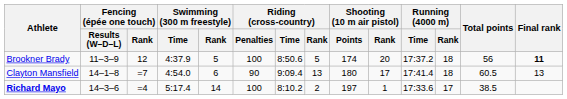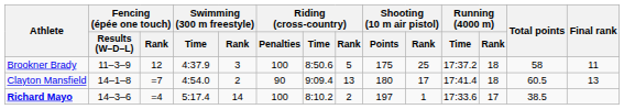Brookner Brady | Swimming (300 m freestyle) / Rank: 5 -> 3
Brookner Brady | Shooting (10 m air pistol) / Points: 174 -> 175
Brookner Brady | Shooting (10 m air pistol) / Rank: 20 -> 25
Brookner Brady | Total points: 56 -> 58
Brookner Brady | Final rank: bold -> normal
Clayton Mansfield | Swimming (300 m freestyle) / Rank: 6 -> 2
